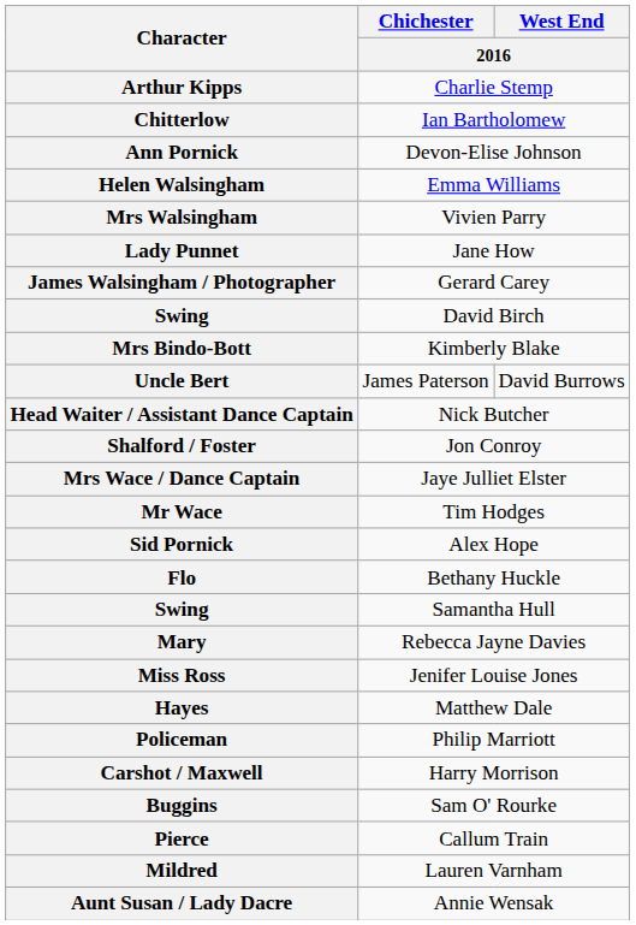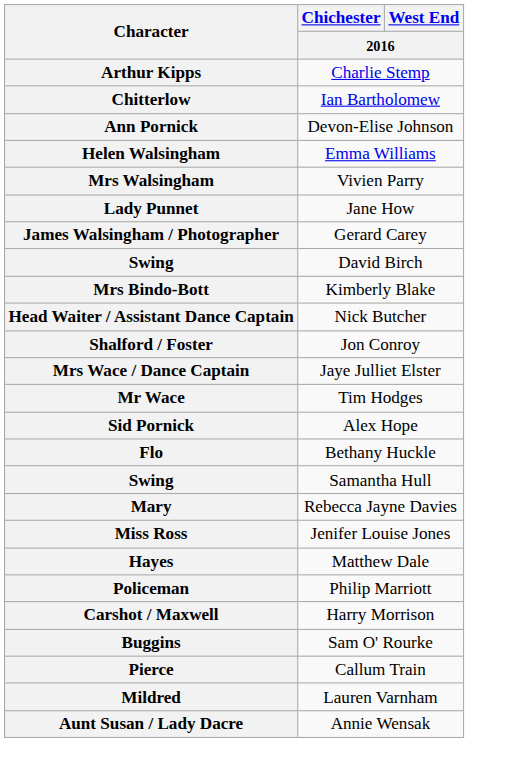- row: Uncle Bert | James Paterson | David Burrows
